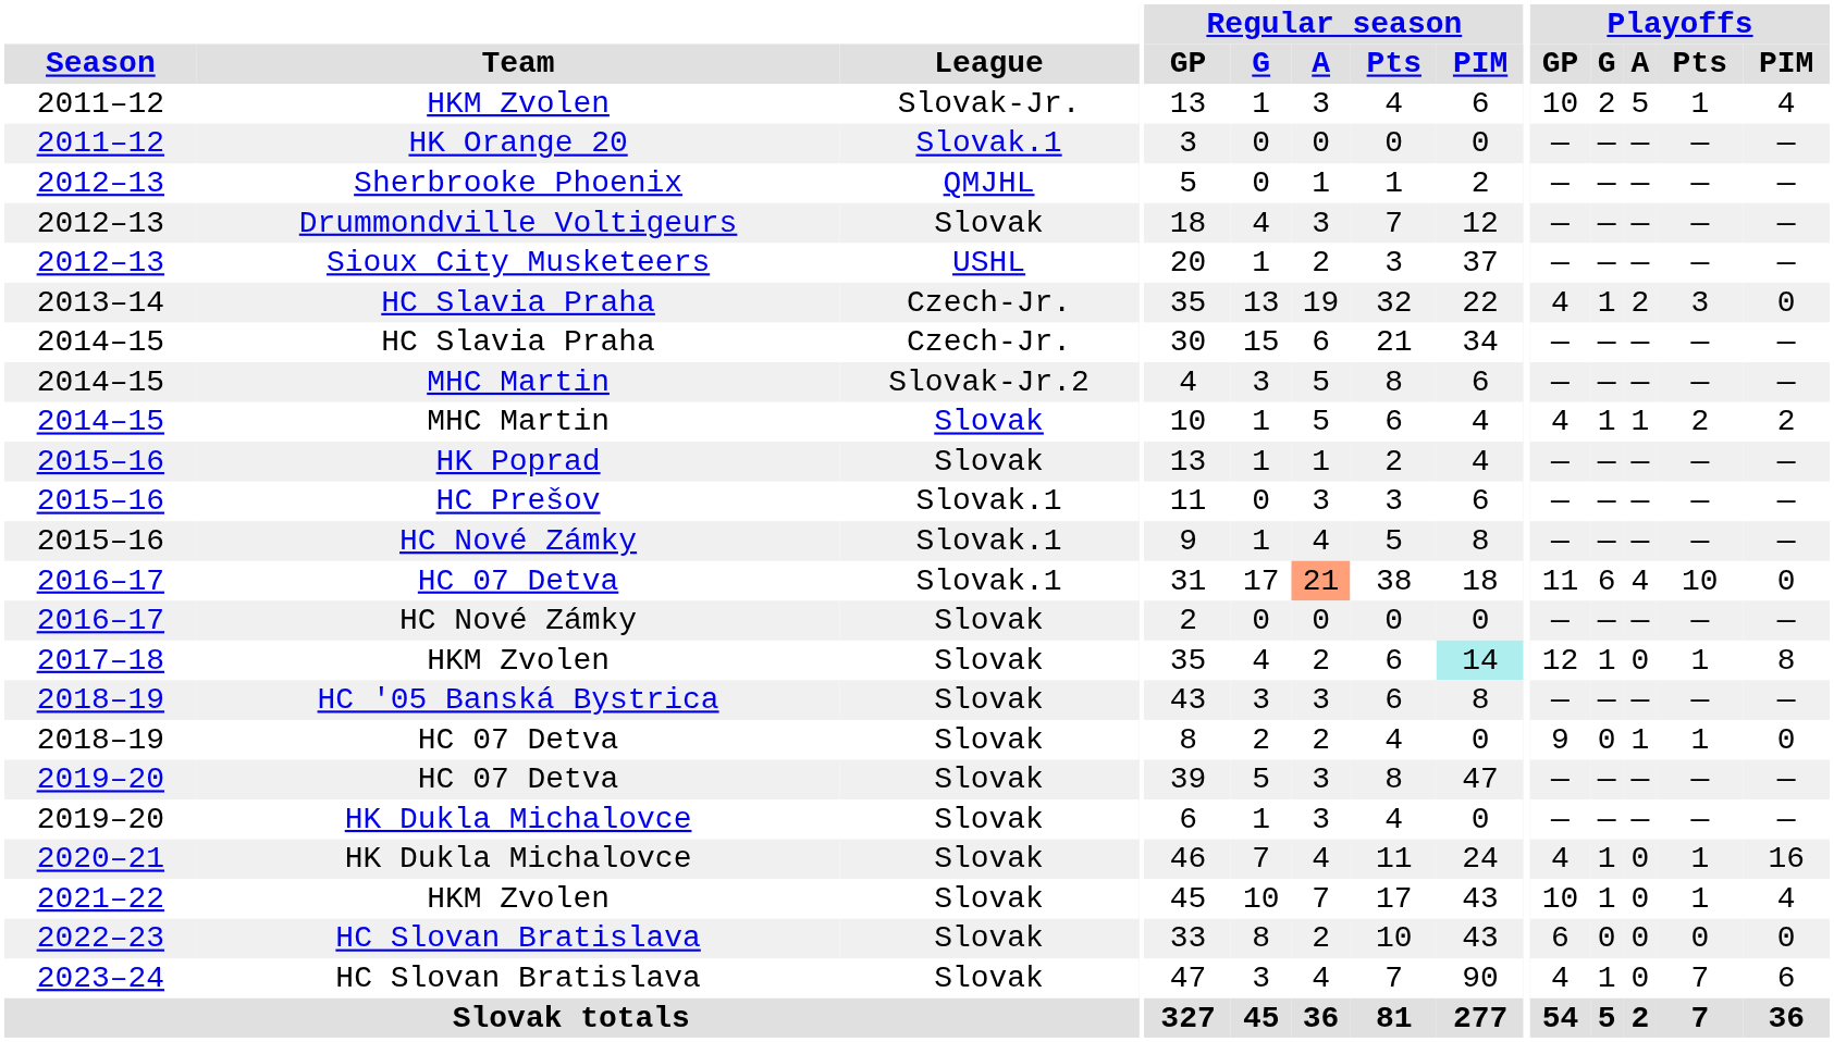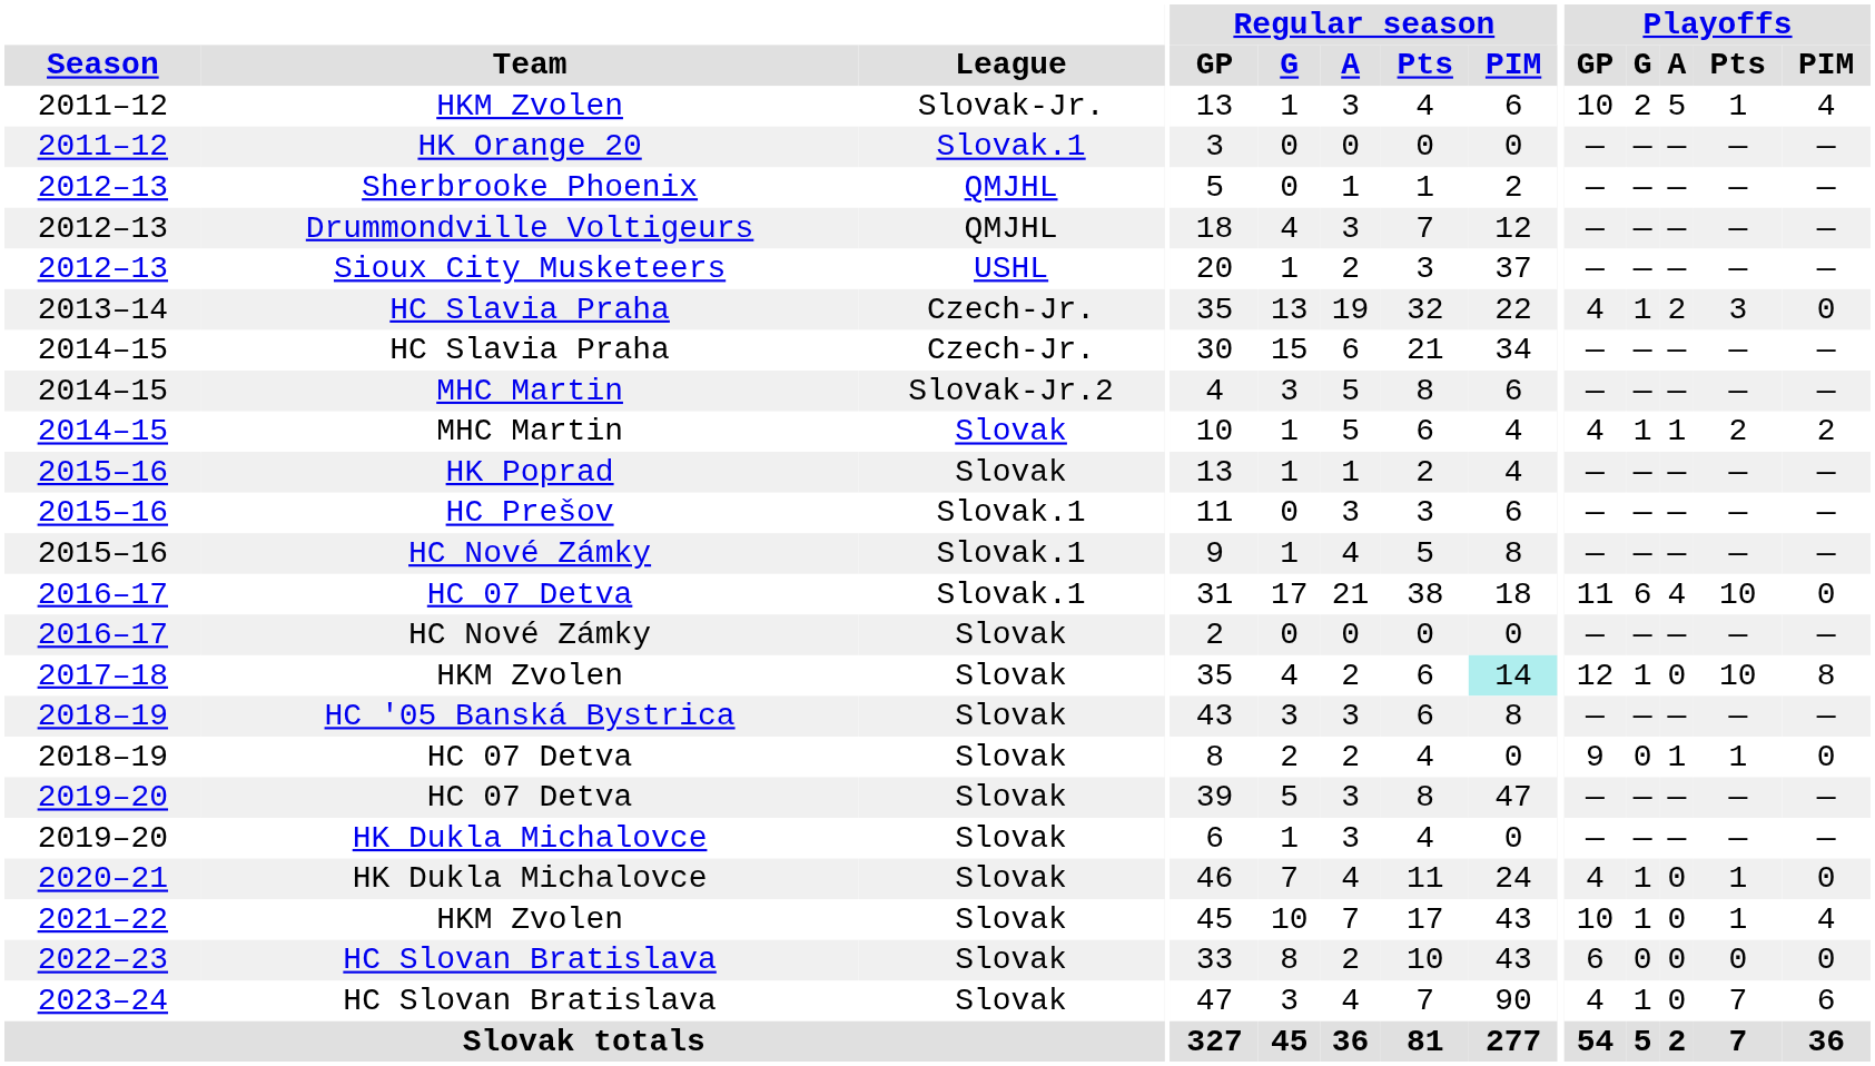Drummondville Voltigeurs | League: Slovak -> QMJHL
2016–17 / HC 07 Detva | Regular season / A: lightsalmon background -> no background
2017–18 / HKM Zvolen | Playoffs / Pts: 1 -> 10
2020–21 / HK Dukla Michalovce | Playoffs / PIM: 16 -> 0
